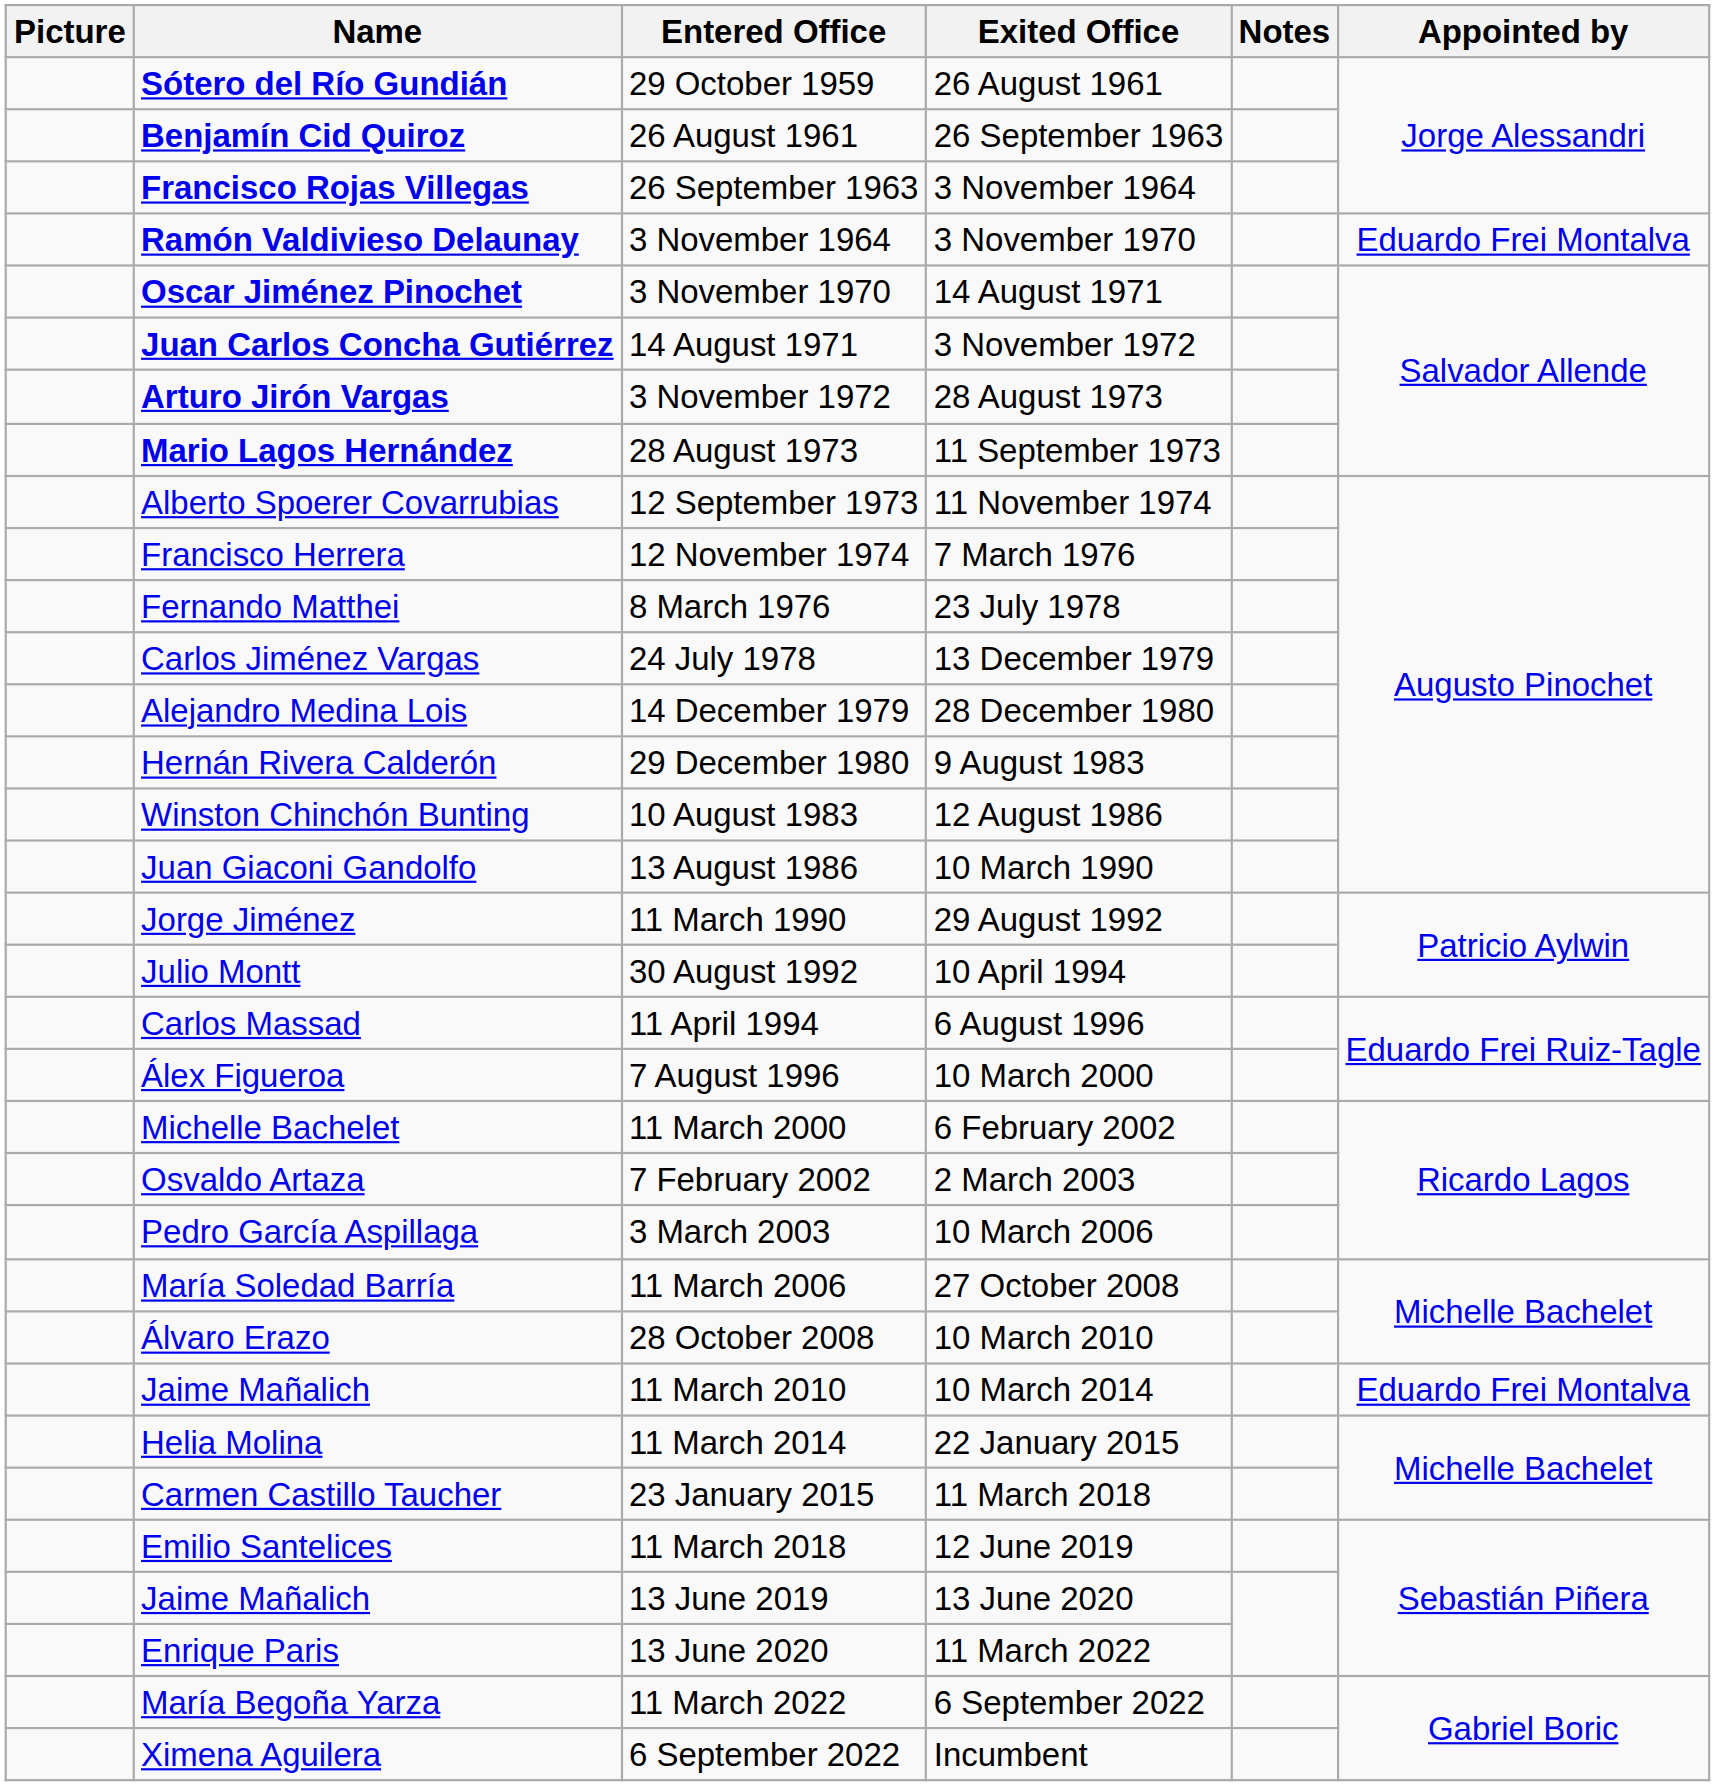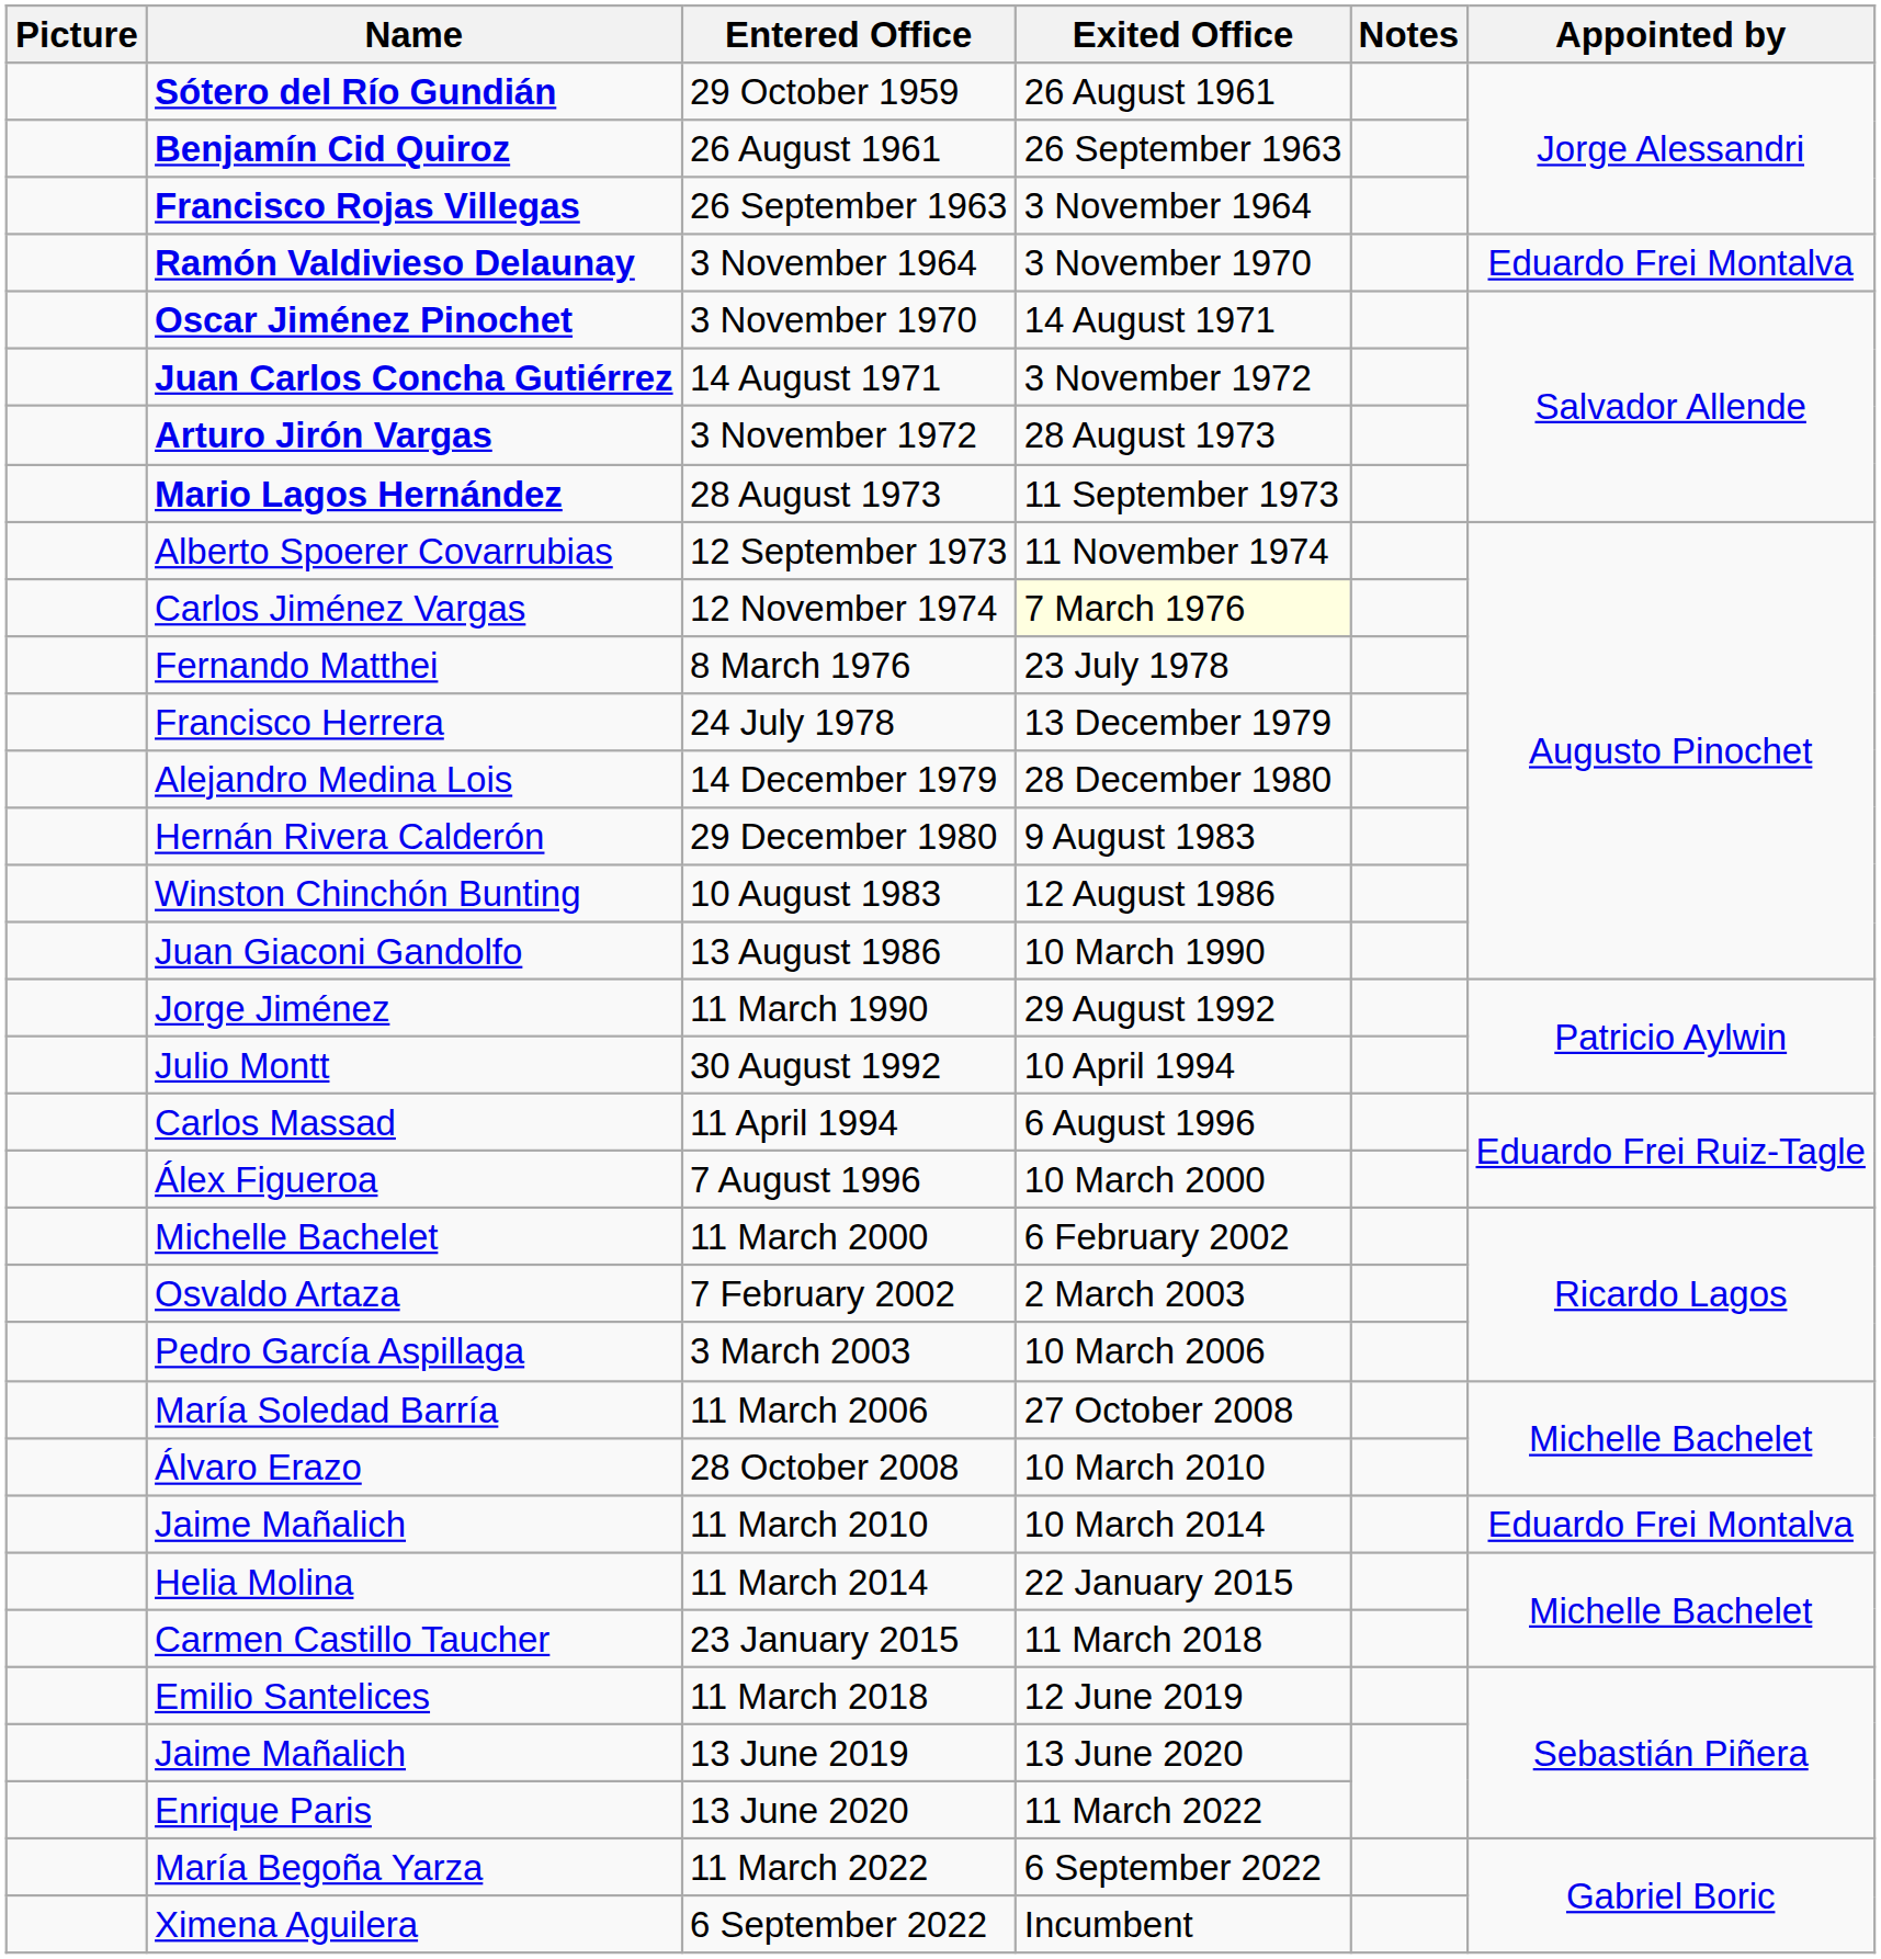12 November 1974 | Name: Francisco Herrera -> Carlos Jiménez Vargas
12 November 1974 | Exited Office: no background -> lightyellow background
24 July 1978 | Name: Carlos Jiménez Vargas -> Francisco Herrera
